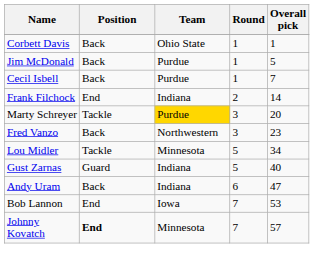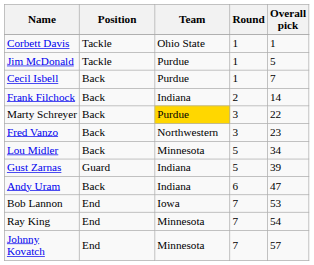Corbett Davis | Position: Back -> Tackle
Jim McDonald | Position: Back -> Tackle
Frank Filchock | Position: End -> Back
Marty Schreyer | Position: Tackle -> Back
Marty Schreyer | Overall pick: 20 -> 22
Lou Midler | Position: Tackle -> Back
Gust Zarnas | Overall pick: 40 -> 39
+ row: Ray King | End | Minnesota | 7 | 54
Johnny Kovatch | Position: bold -> normal
